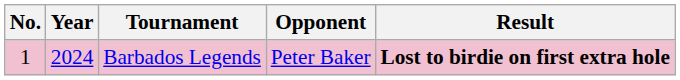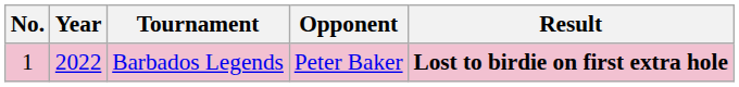Barbados Legends | Year: 2024 -> 2022
